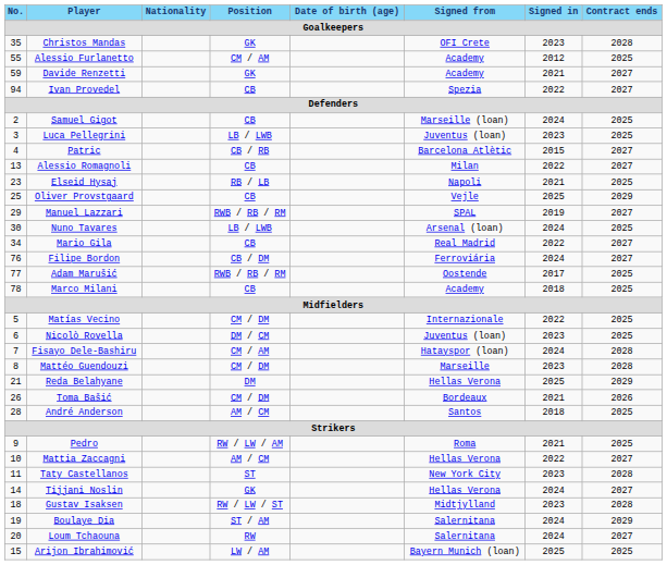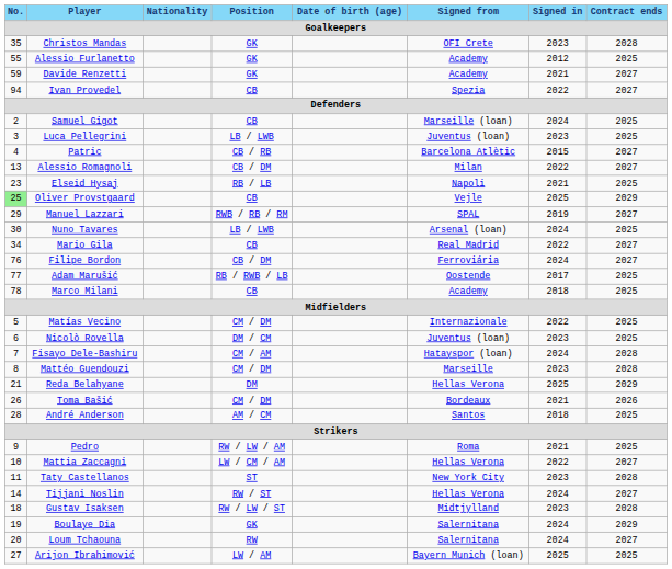Alessio Furlanetto | Position: CM / AM -> GK
Alessio Romagnoli | Position: CB -> CB / DM
Oliver Provstgaard | No.: no background -> lightgreen background
Adam Marušić | Position: RWB / RB / RM -> RB / RWB / LB
Mattia Zaccagni | Position: AM / CM -> LW / CM / AM
Tijjani Noslin | Position: GK -> RW / ST
Boulaye Dia | Position: ST / AM -> GK
Arijon Ibrahimović | No.: 15 -> 27
